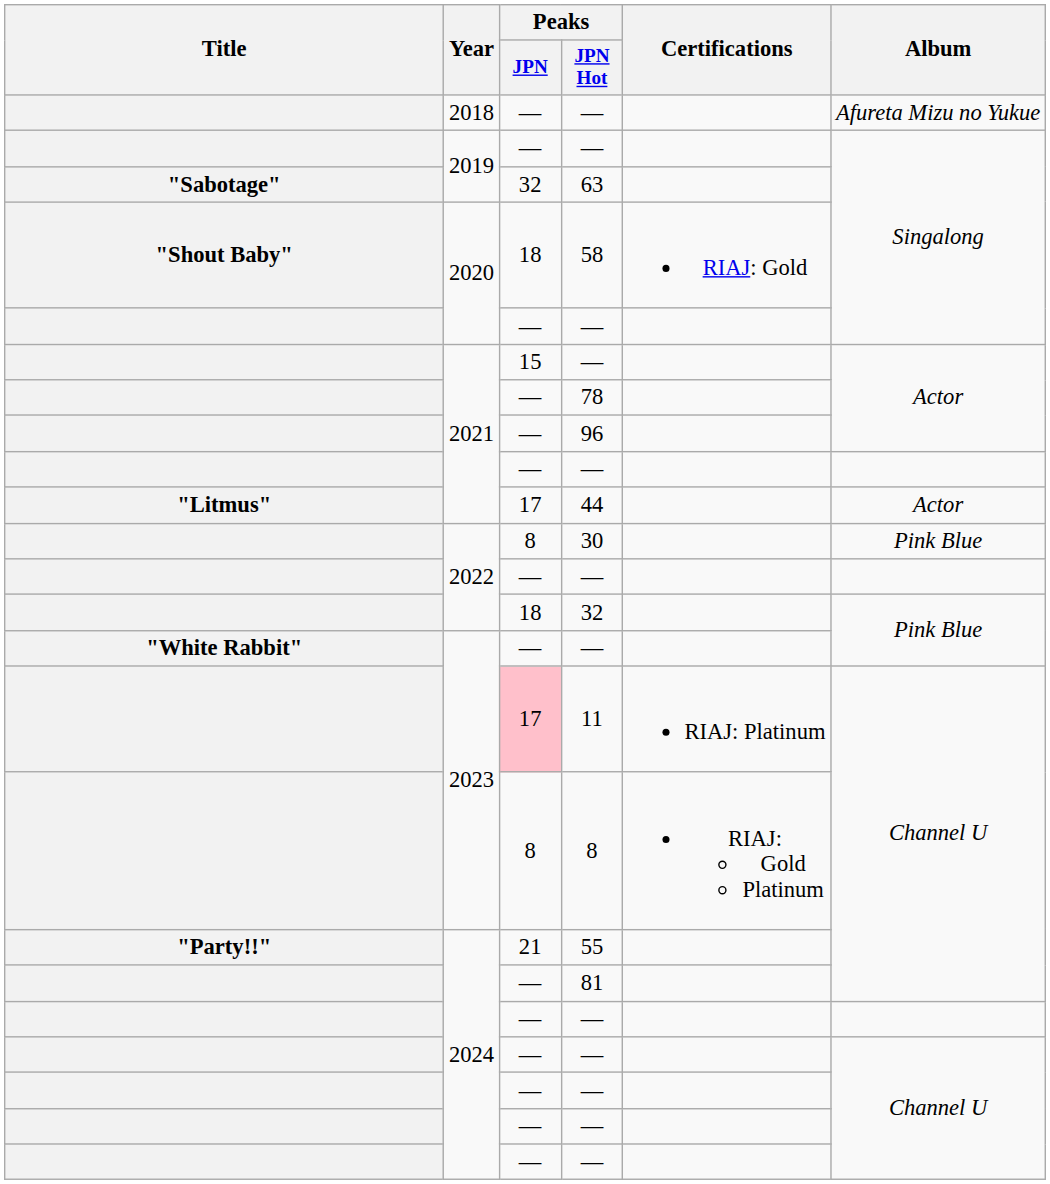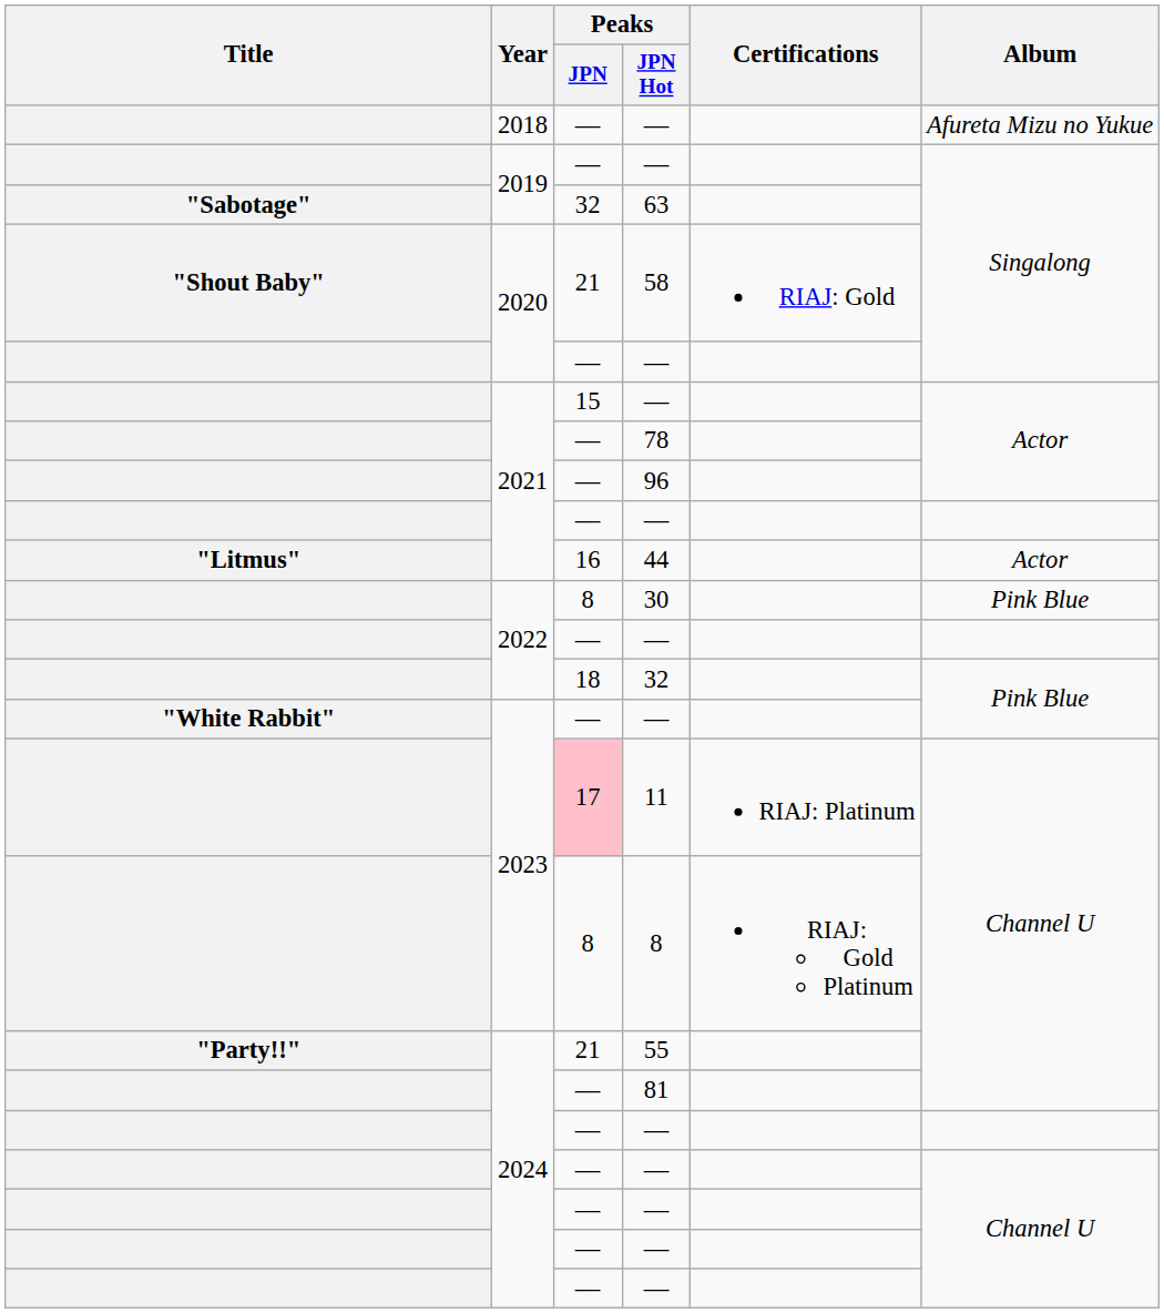58 | Peaks / JPN: 18 -> 21
44 | Peaks / JPN: 17 -> 16
